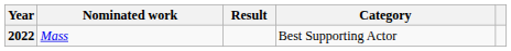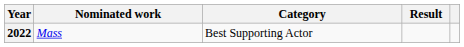columns swapped: Category <-> Result
